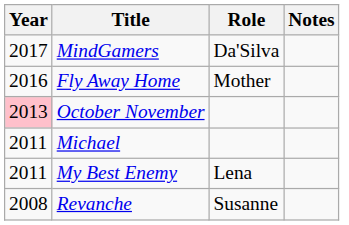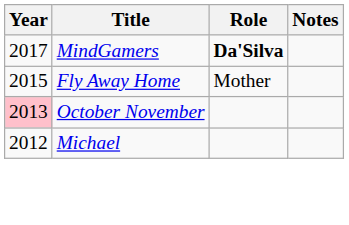MindGamers | Role: normal -> bold
Fly Away Home | Year: 2016 -> 2015
Michael | Year: 2011 -> 2012
- row: 2011 | My Best Enemy | Lena
- row: 2008 | Revanche | Susanne
